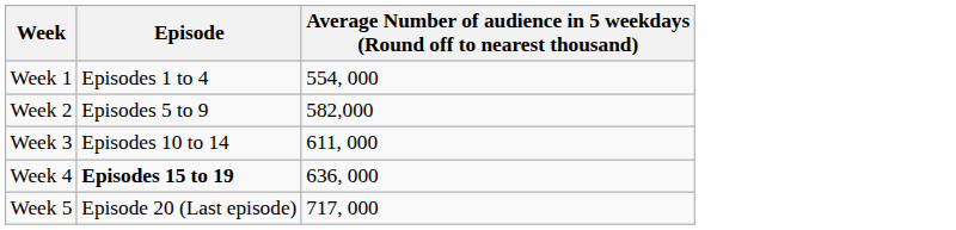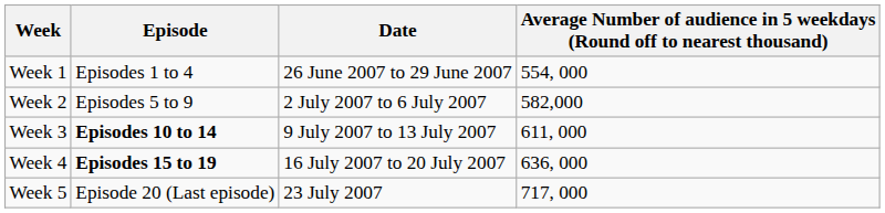+ column: Date | 26 June 2007 to 29 June 2007 | 2 July 2007 to 6 July 2007 | 9 July 2007 to 13 July 2007 | 16 July 2007 to 20 July 2007 | 23 July 2007
Week 3 | Episode: normal -> bold
